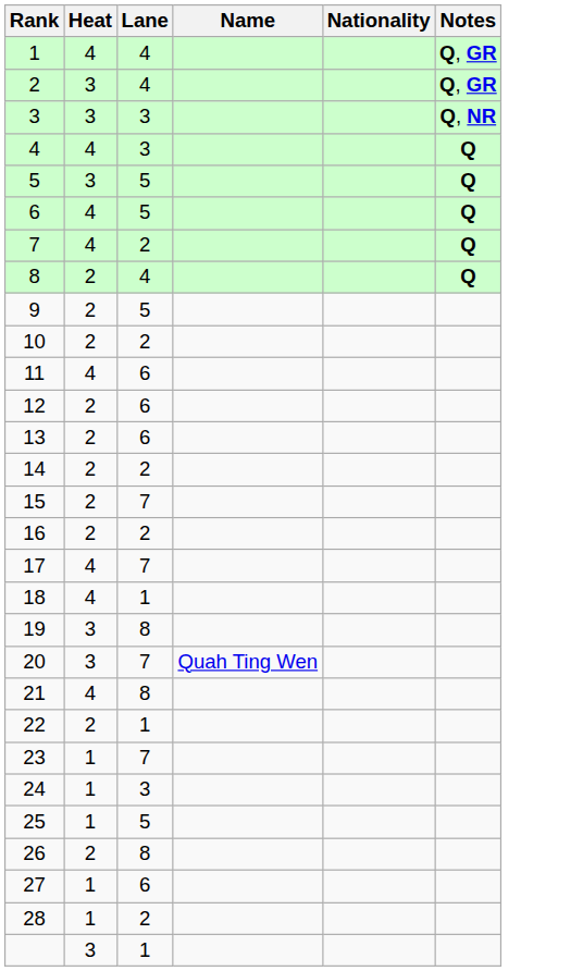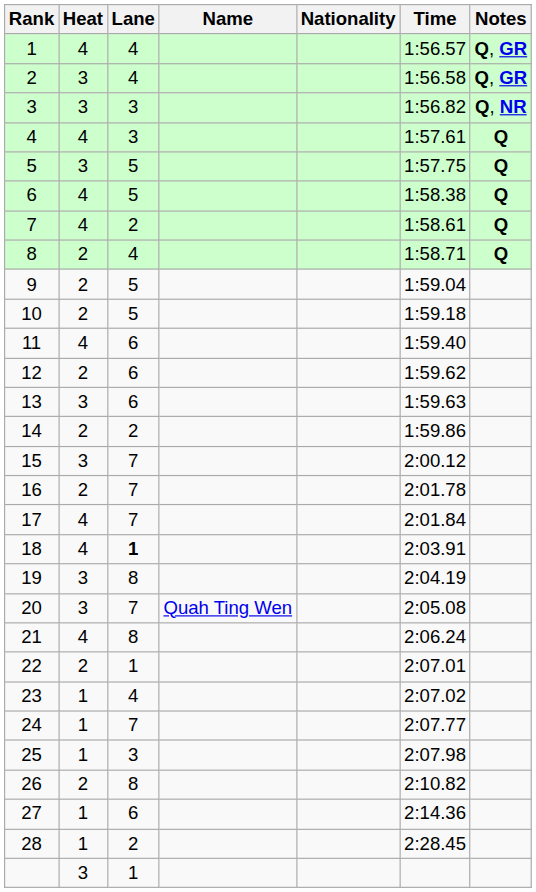+ column: Time | 1:56.57 | 1:56.58 | 1:56.82 | 1:57.61 | 1:57.75 | 1:58.38 | 1:58.61 | 1:58.71 | 1:59.04 | 1:59.18 | 1:59.40 | 1:59.62 | 1:59.63 | 1:59.86 | 2:00.12 | 2:01.78 | 2:01.84 | 2:03.91 | 2:04.19 | 2:05.08 | 2:06.24 | 2:07.01 | 2:07.02 | 2:07.77 | 2:07.98 | 2:10.82 | 2:14.36 | 2:28.45
10 | Lane: 2 -> 5
13 | Heat: 2 -> 3
15 | Heat: 2 -> 3
16 | Lane: 2 -> 7
18 | Lane: normal -> bold
23 | Lane: 7 -> 4
24 | Lane: 3 -> 7
25 | Lane: 5 -> 3
